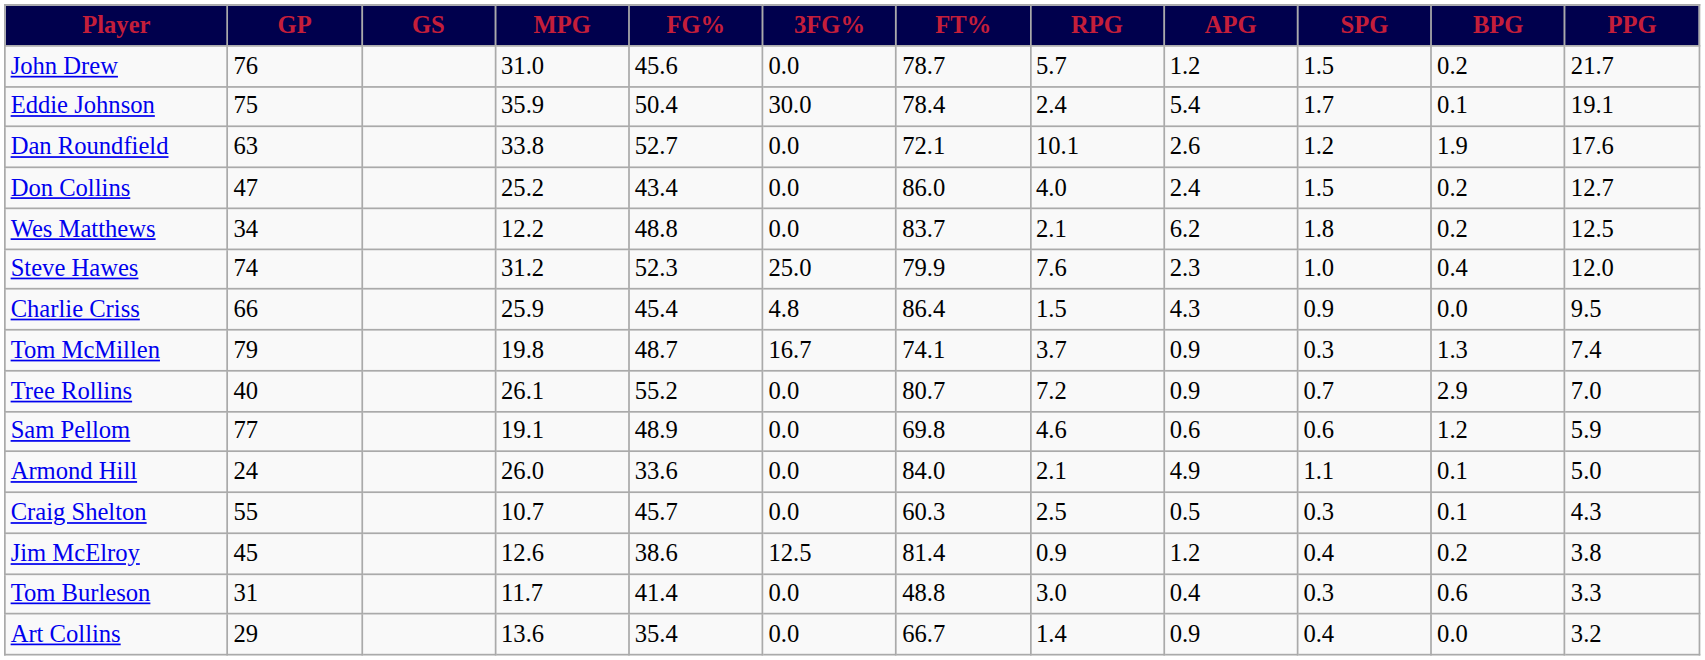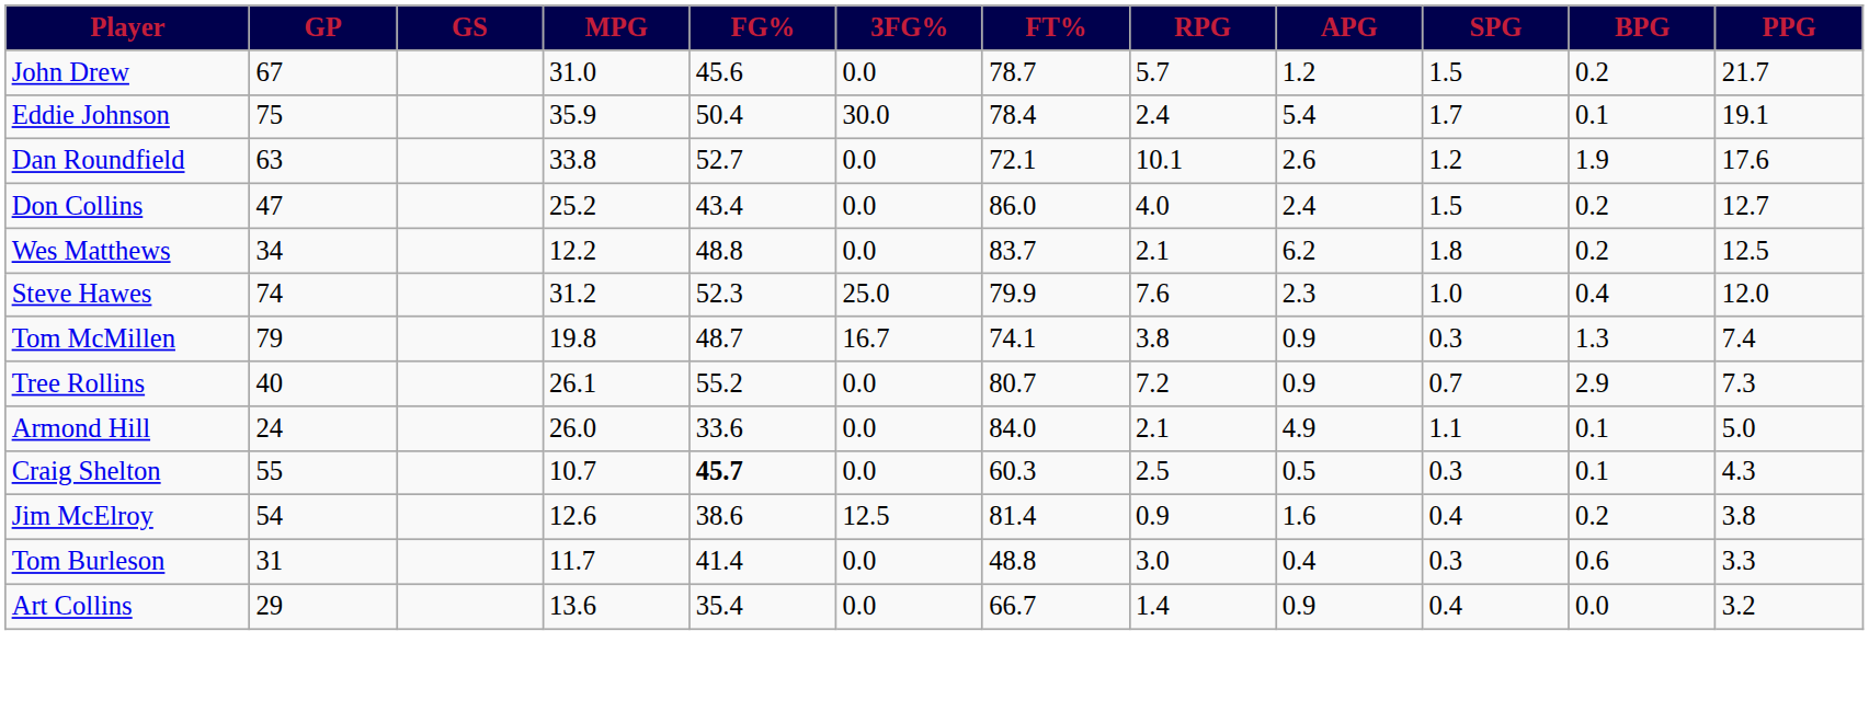John Drew | GP: 76 -> 67
- row: Charlie Criss | 66 | 25.9 | 45.4 | 4.8 | 86.4 | 1.5 | 4.3 | 0.9 | 0.0 | 9.5
Tom McMillen | RPG: 3.7 -> 3.8
Tree Rollins | PPG: 7.0 -> 7.3
- row: Sam Pellom | 77 | 19.1 | 48.9 | 0.0 | 69.8 | 4.6 | 0.6 | 0.6 | 1.2 | 5.9
Craig Shelton | FG%: normal -> bold
Jim McElroy | GP: 45 -> 54
Jim McElroy | APG: 1.2 -> 1.6
